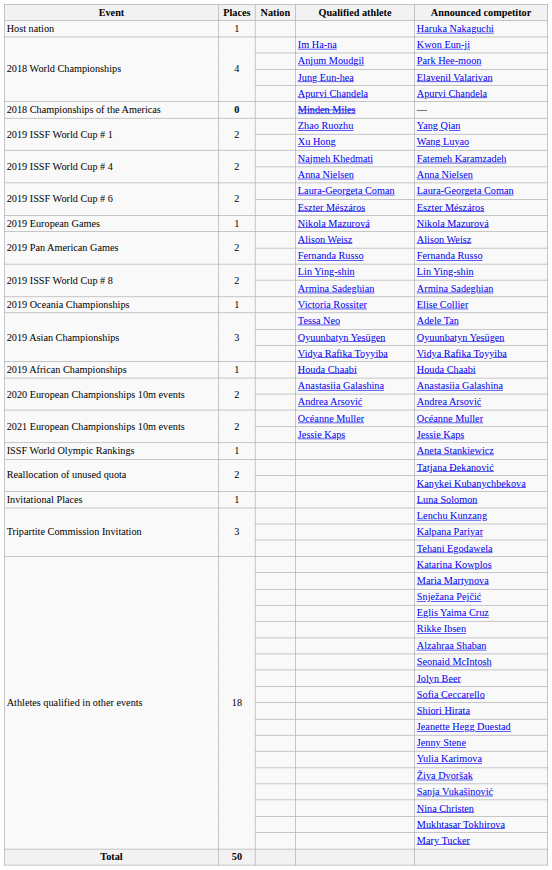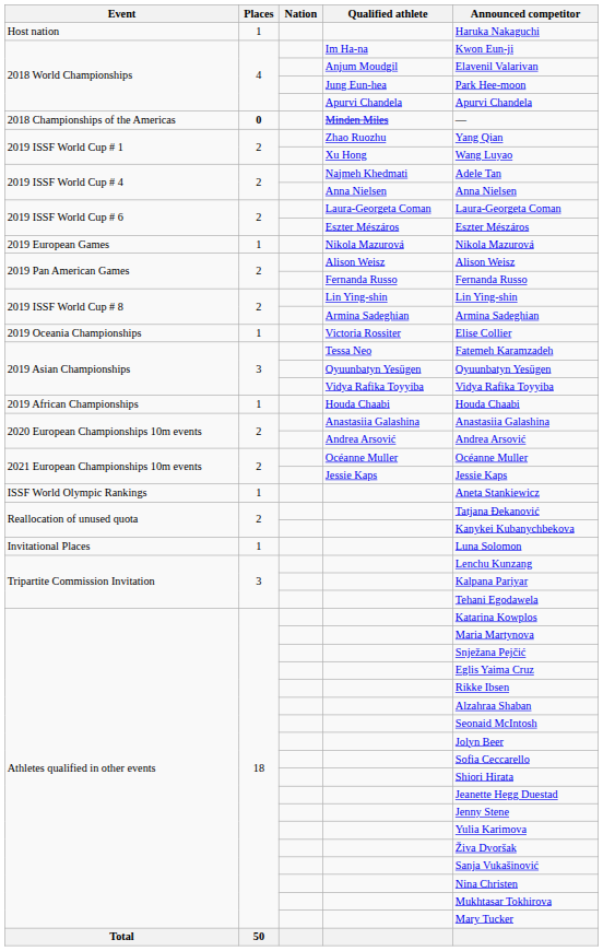Anjum Moudgil | Announced competitor: Park Hee-moon -> Elavenil Valarivan
Jung Eun-hea | Announced competitor: Elavenil Valarivan -> Park Hee-moon
Najmeh Khedmati | Announced competitor: Fatemeh Karamzadeh -> Adele Tan
Tessa Neo | Announced competitor: Adele Tan -> Fatemeh Karamzadeh
